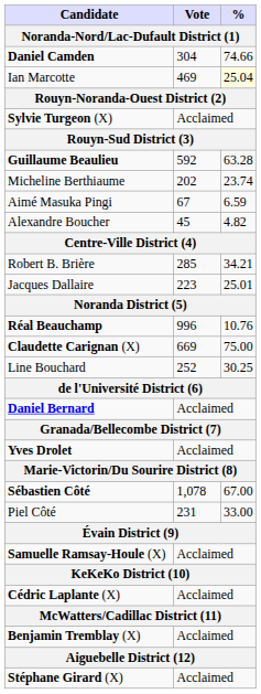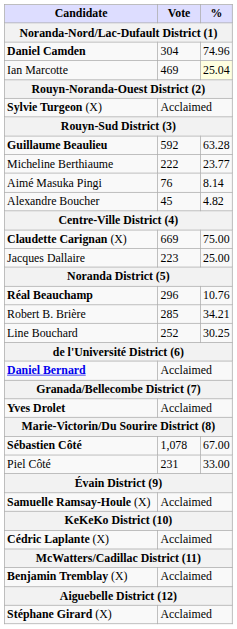Daniel Camden | %: 74.66 -> 74.96
Micheline Berthiaume | Vote: 202 -> 222
Micheline Berthiaume | %: 23.74 -> 23.77
Aimé Masuka Pingi | Vote: 67 -> 76
Aimé Masuka Pingi | %: 6.59 -> 8.14
rows swapped: Claudette Carignan (X) <-> Robert B. Brière
Jacques Dallaire | %: 25.01 -> 25.00
Réal Beauchamp | Vote: 996 -> 296
